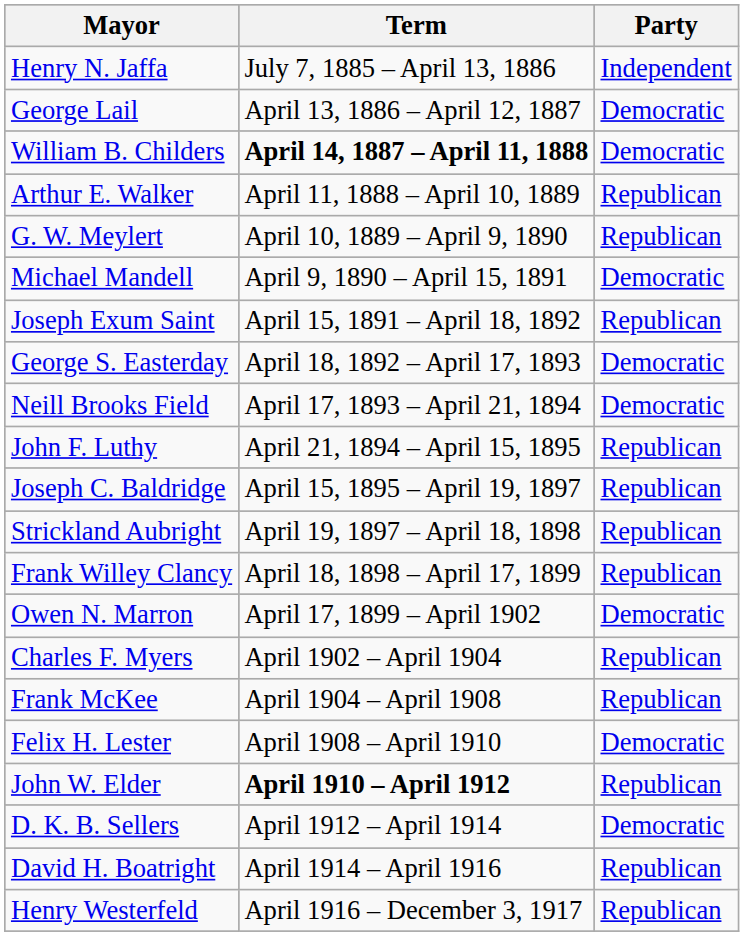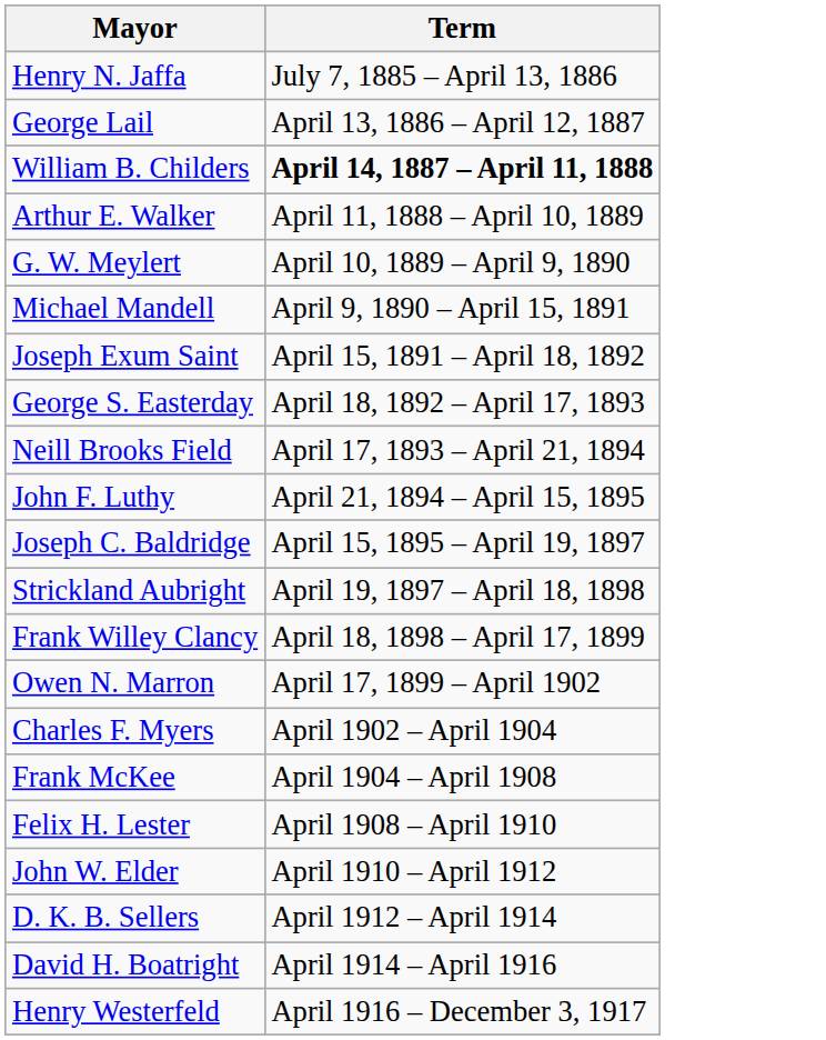- column: Party | Independent | Democratic | Democratic | Republican | Republican | Democratic | Republican | Democratic | Democratic | Republican | Republican | Republican | Republican | Democratic | Republican | Republican | Democratic | Republican | Democratic | Republican | Republican
John W. Elder | Term: bold -> normal
